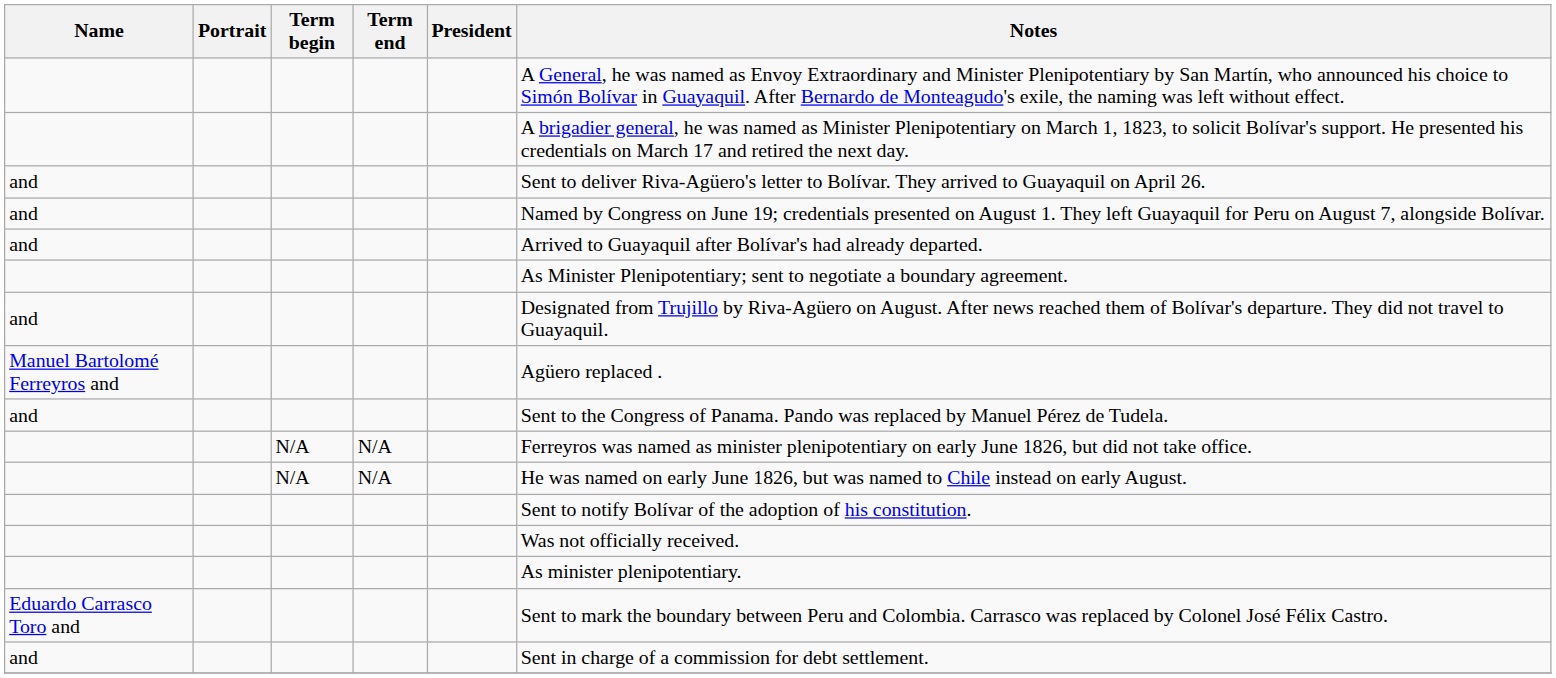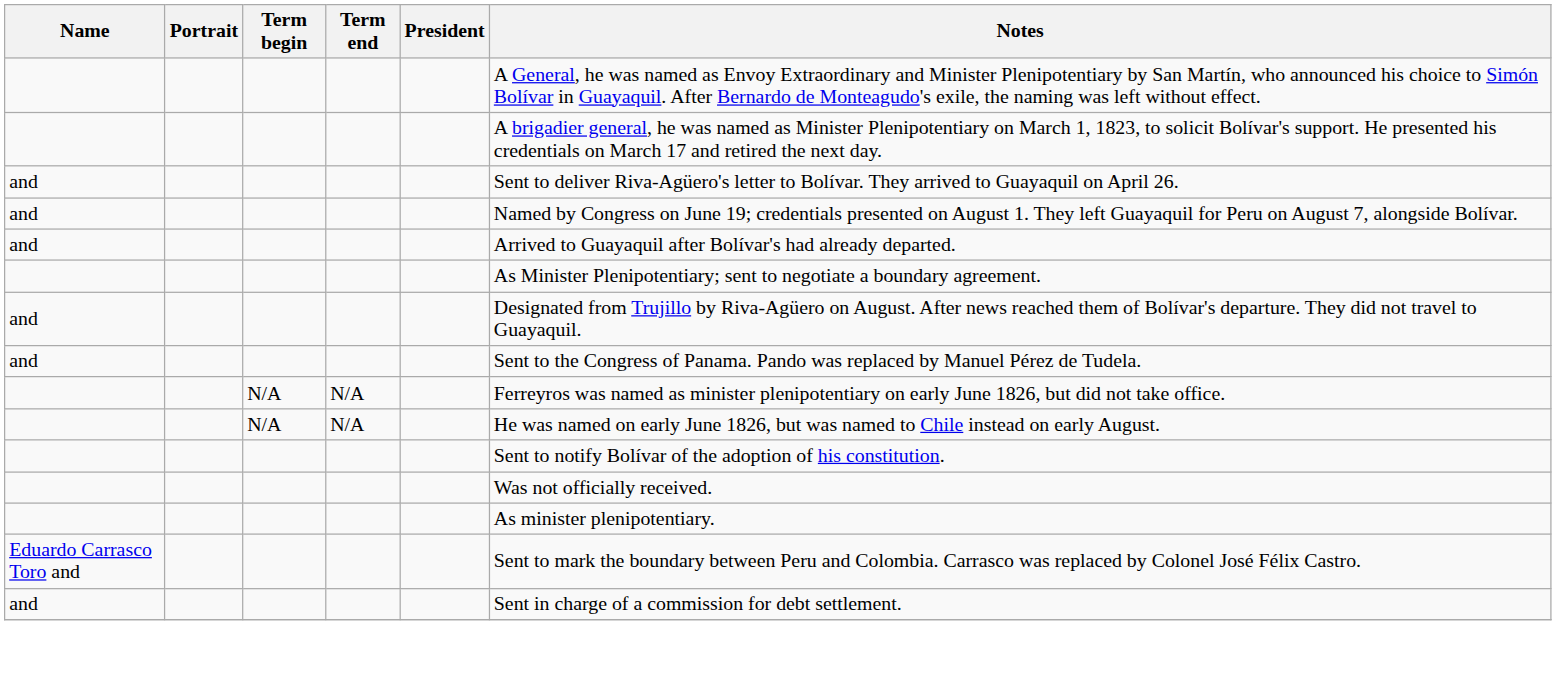- row: Manuel Bartolomé Ferreyros and | Agüero replaced .
